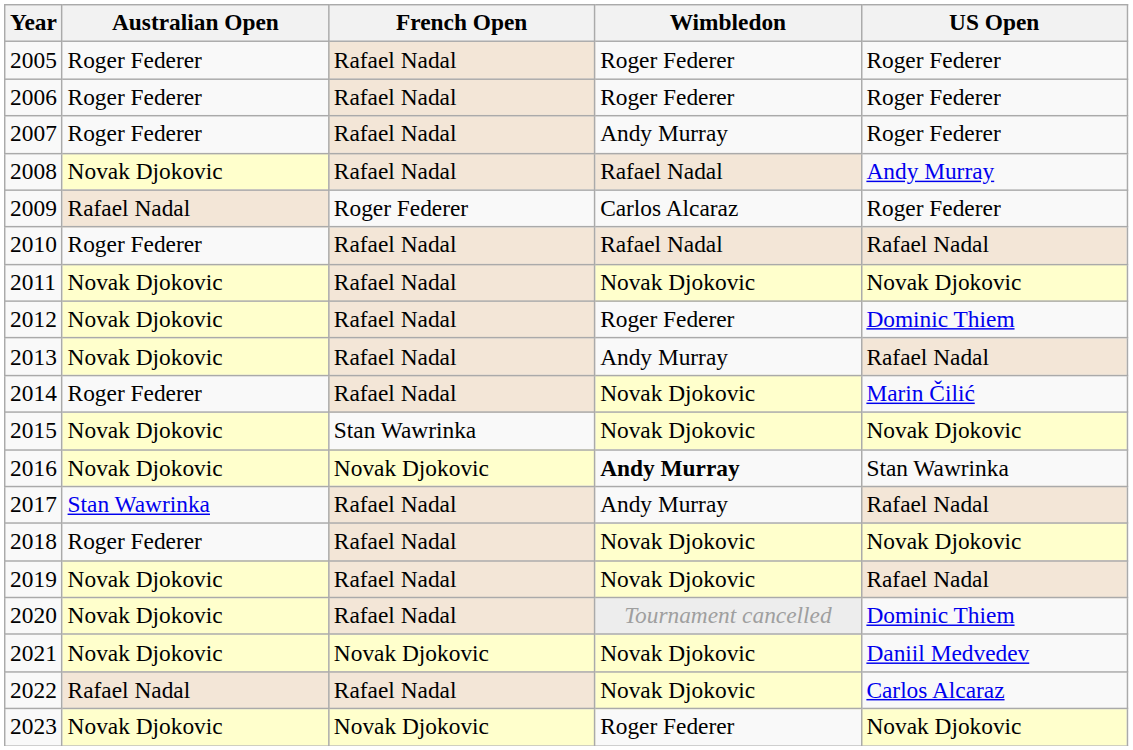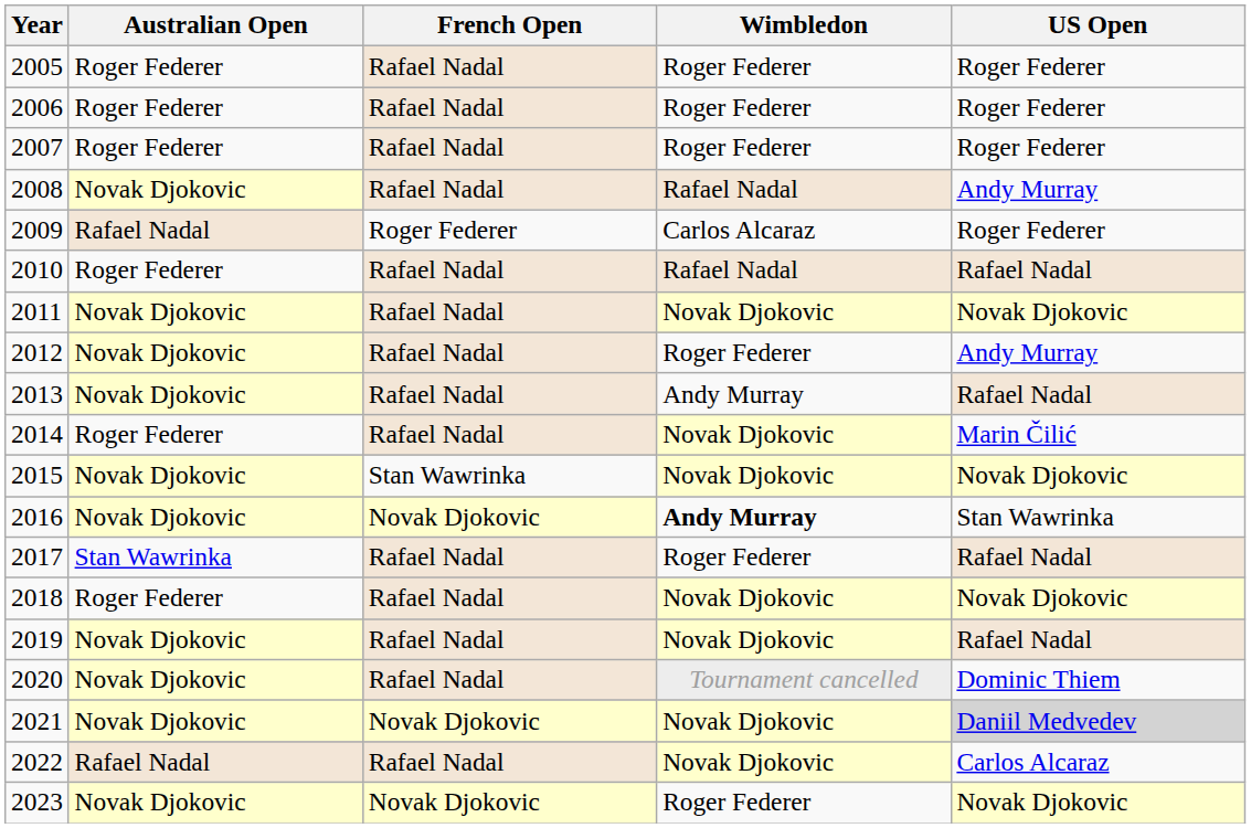2007 | Wimbledon: Andy Murray -> Roger Federer
2012 | US Open: Dominic Thiem -> Andy Murray
2017 | Wimbledon: Andy Murray -> Roger Federer
2021 | US Open: no background -> lightgrey background
